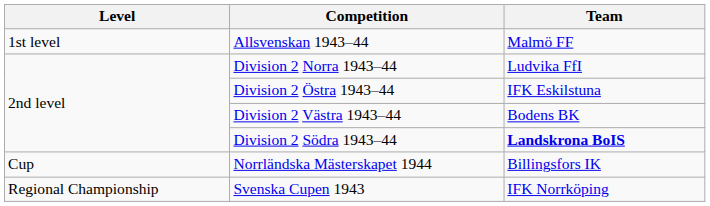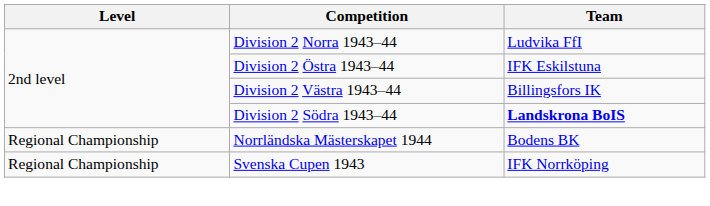- row: 1st level | Allsvenskan 1943–44 | Malmö FF
Division 2 Västra 1943–44 | Team: Bodens BK -> Billingsfors IK
Norrländska Mästerskapet 1944 | Level: Cup -> Regional Championship
Norrländska Mästerskapet 1944 | Team: Billingsfors IK -> Bodens BK
